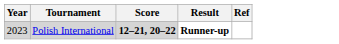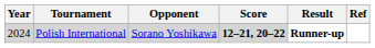+ column: Opponent | Sorano Yoshikawa
Polish International | Year: 2023 -> 2024
